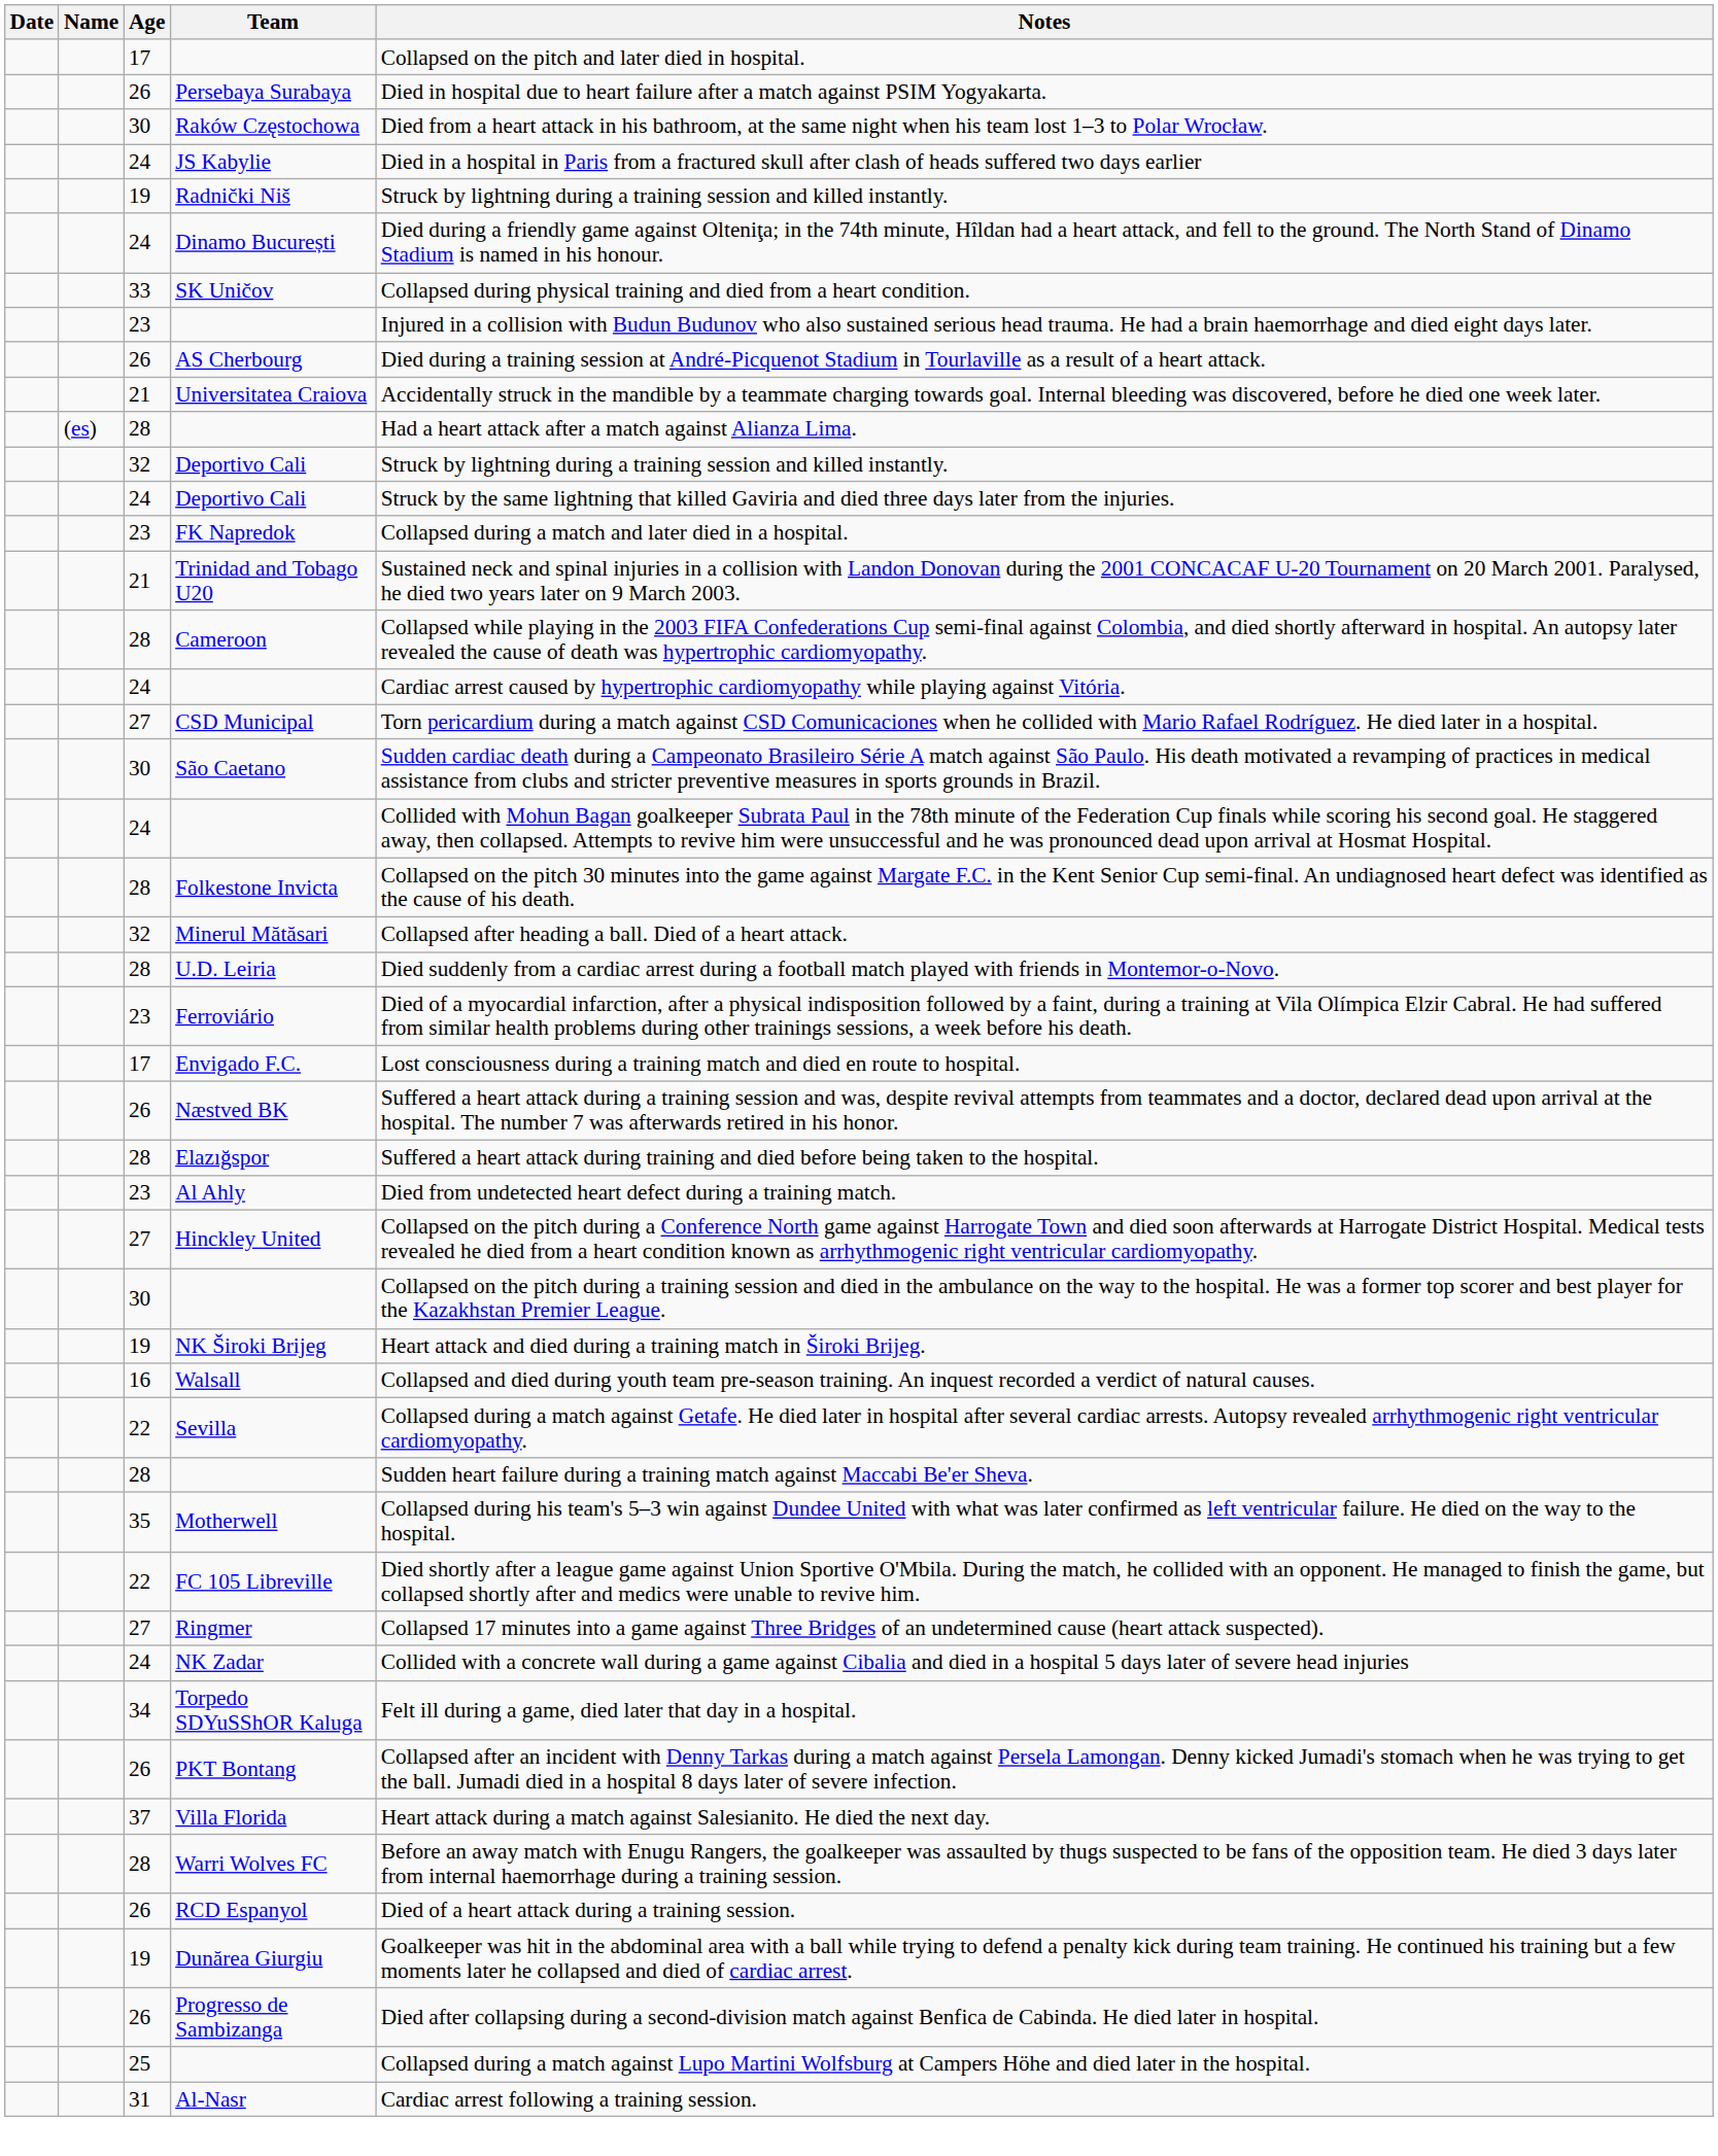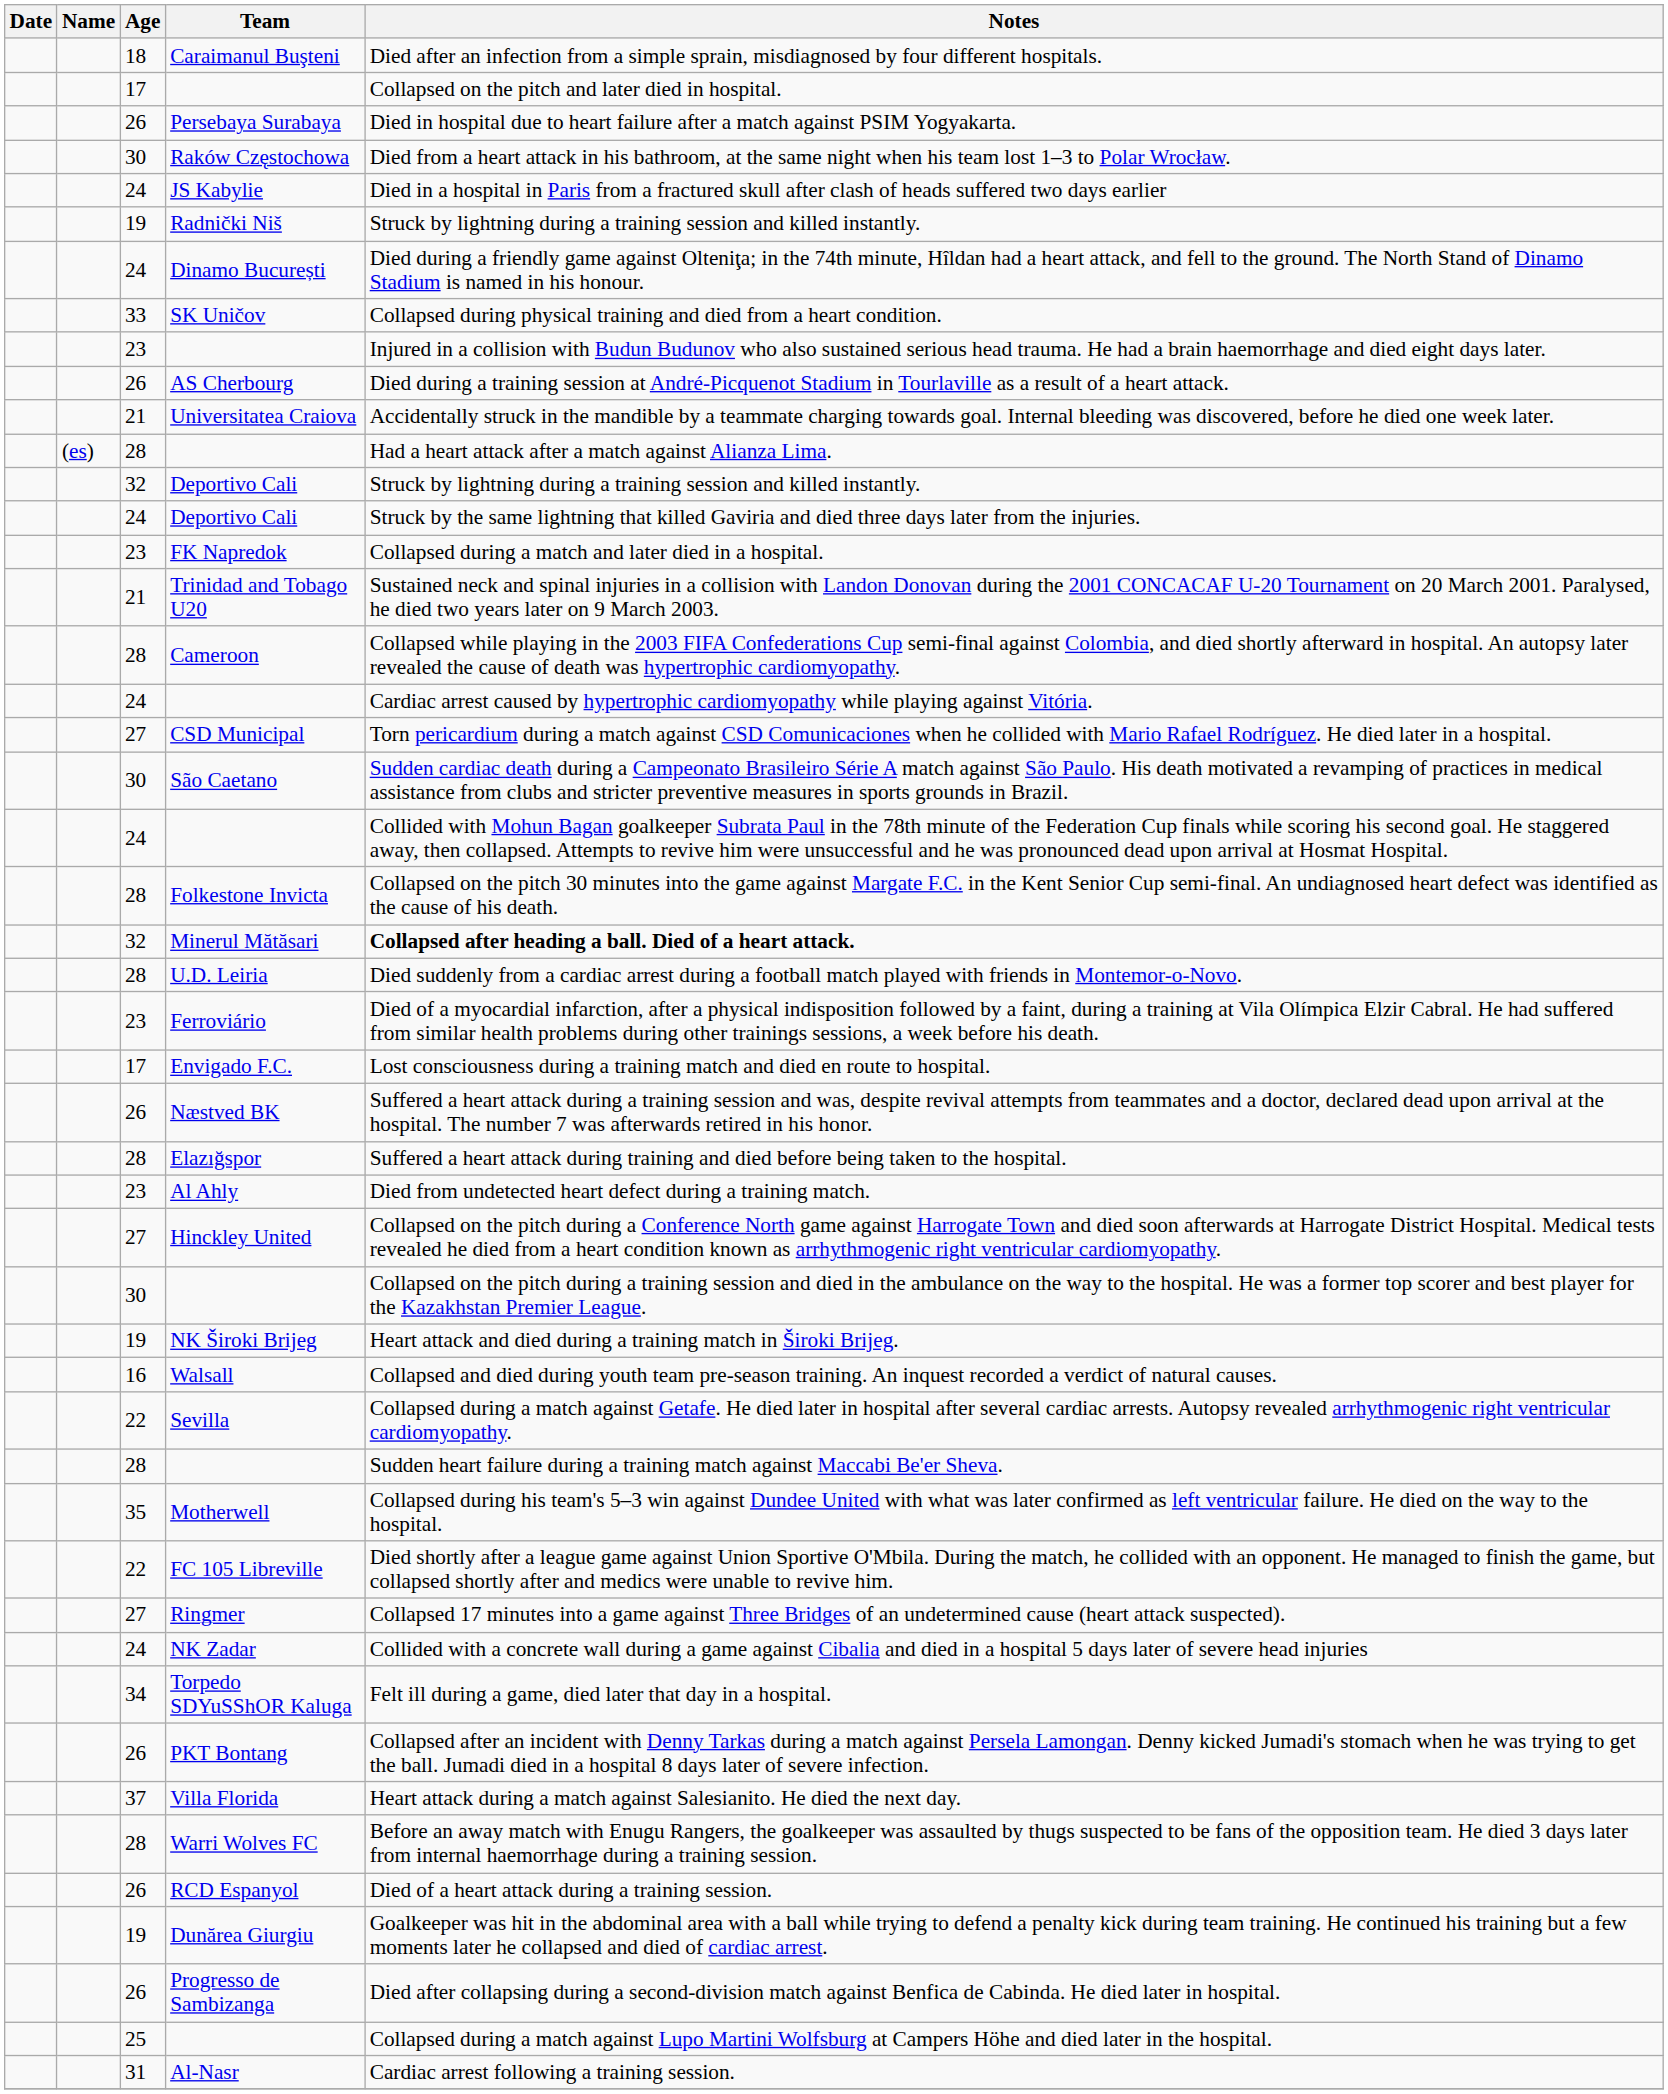+ row: 18 | Caraimanul Buşteni | Died after an infection from a simple sprain, misdiagnosed by four different hospitals.
Minerul Mătăsari | Notes: normal -> bold
